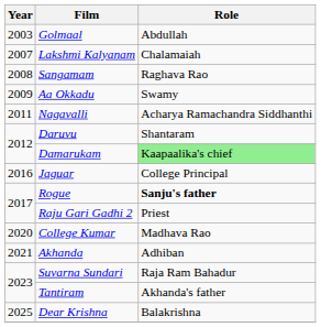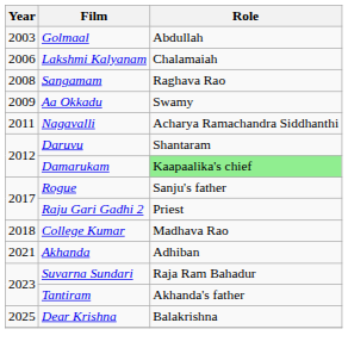Lakshmi Kalyanam | Year: 2007 -> 2006
- row: 2016 | Jaguar | College Principal
Rogue | Role: bold -> normal
College Kumar | Year: 2020 -> 2018
